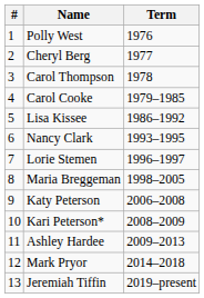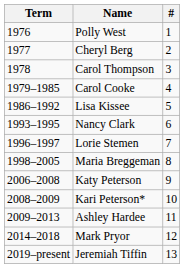columns swapped: # <-> Term
